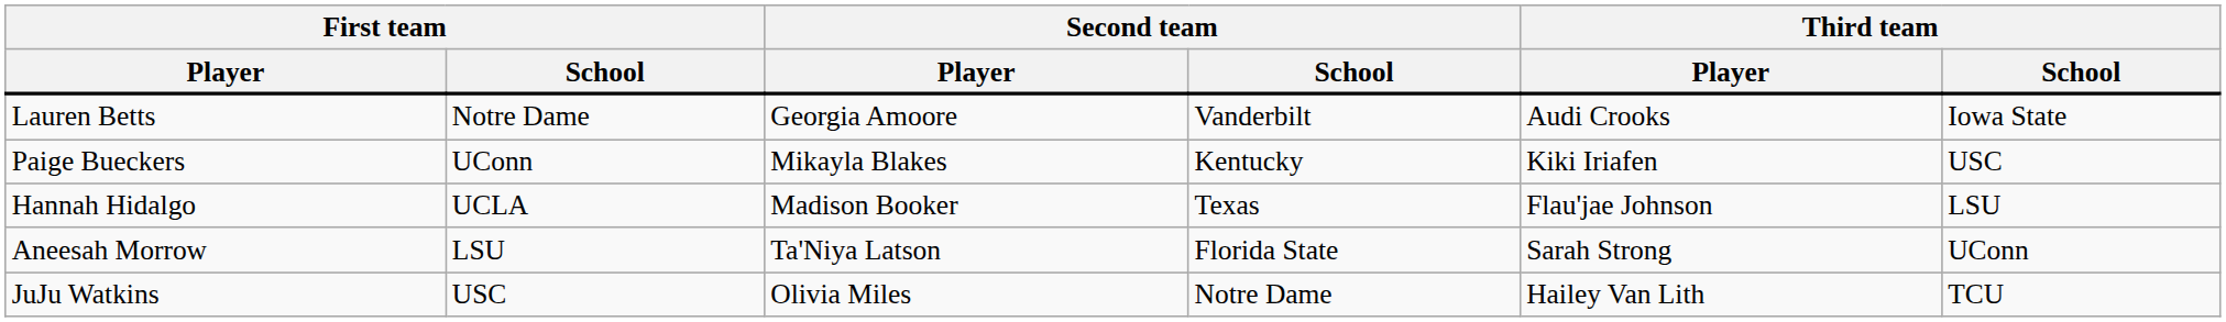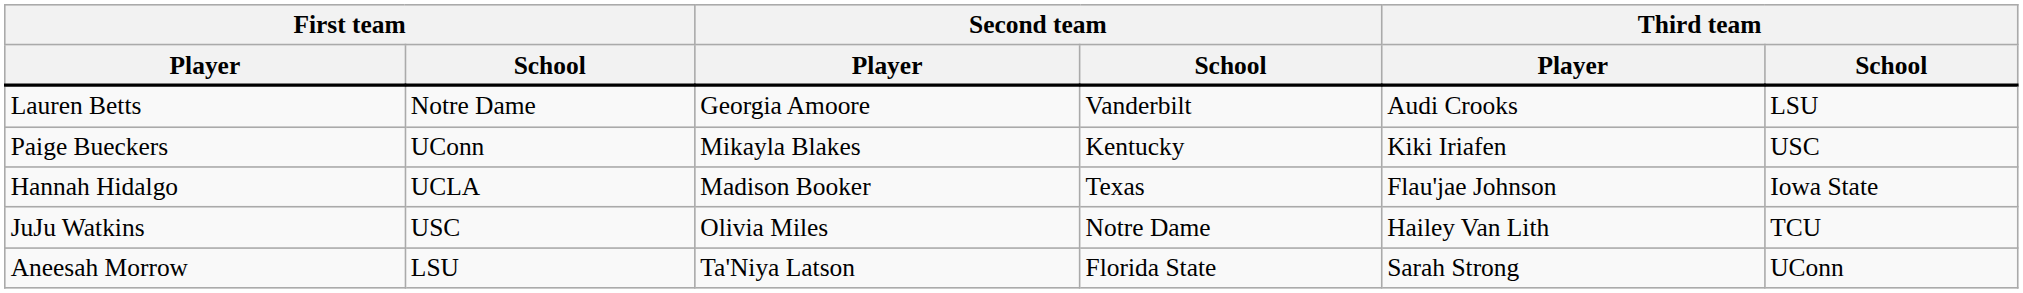Lauren Betts | Third team / School: Iowa State -> LSU
Hannah Hidalgo | Third team / School: LSU -> Iowa State
rows swapped: Aneesah Morrow <-> JuJu Watkins
